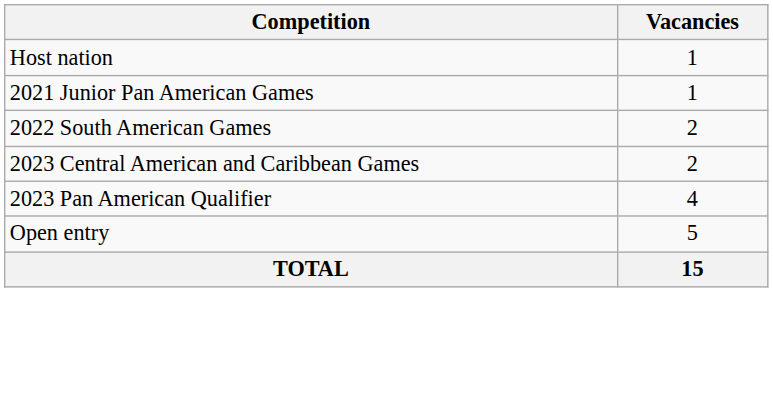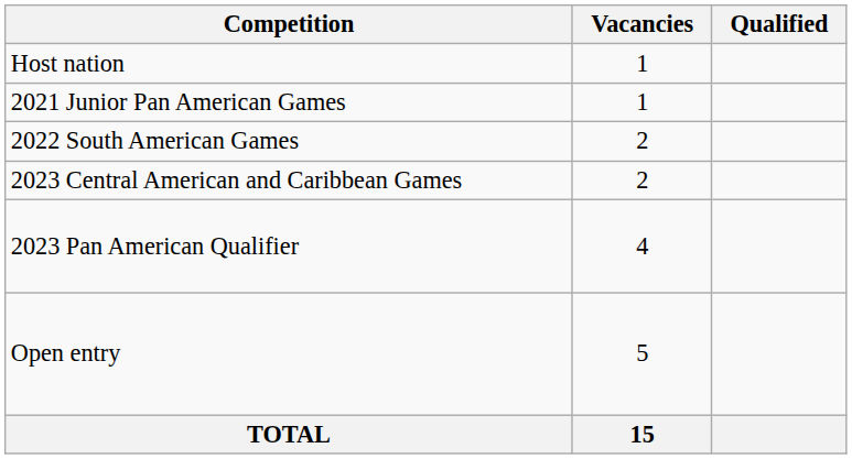+ column: Qualified
